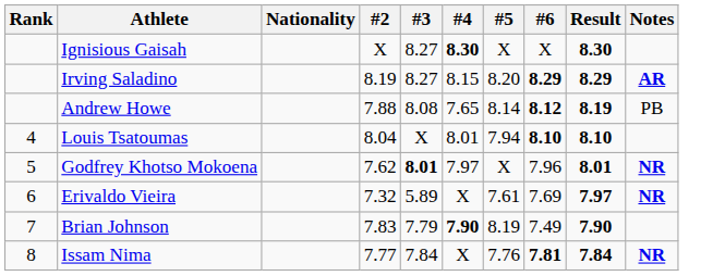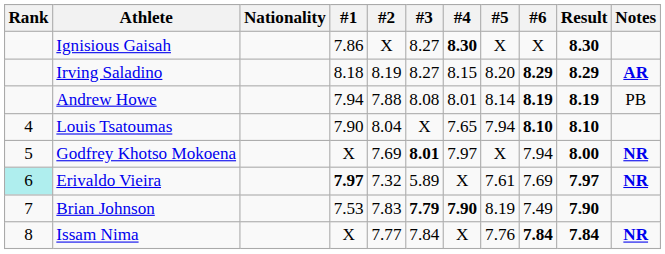+ column: #1 | 7.86 | 8.18 | 7.94 | 7.90 | X | 7.97 | 7.53 | X
Andrew Howe | #4: 7.65 -> 8.01
Andrew Howe | #6: 8.12 -> 8.19
Louis Tsatoumas | #4: 8.01 -> 7.65
Godfrey Khotso Mokoena | #2: 7.62 -> 7.69
Godfrey Khotso Mokoena | #6: 7.96 -> 7.94
Godfrey Khotso Mokoena | Result: 8.01 -> 8.00
Erivaldo Vieira | Rank: no background -> paleturquoise background
Brian Johnson | #3: normal -> bold
Issam Nima | #6: 7.81 -> 7.84
